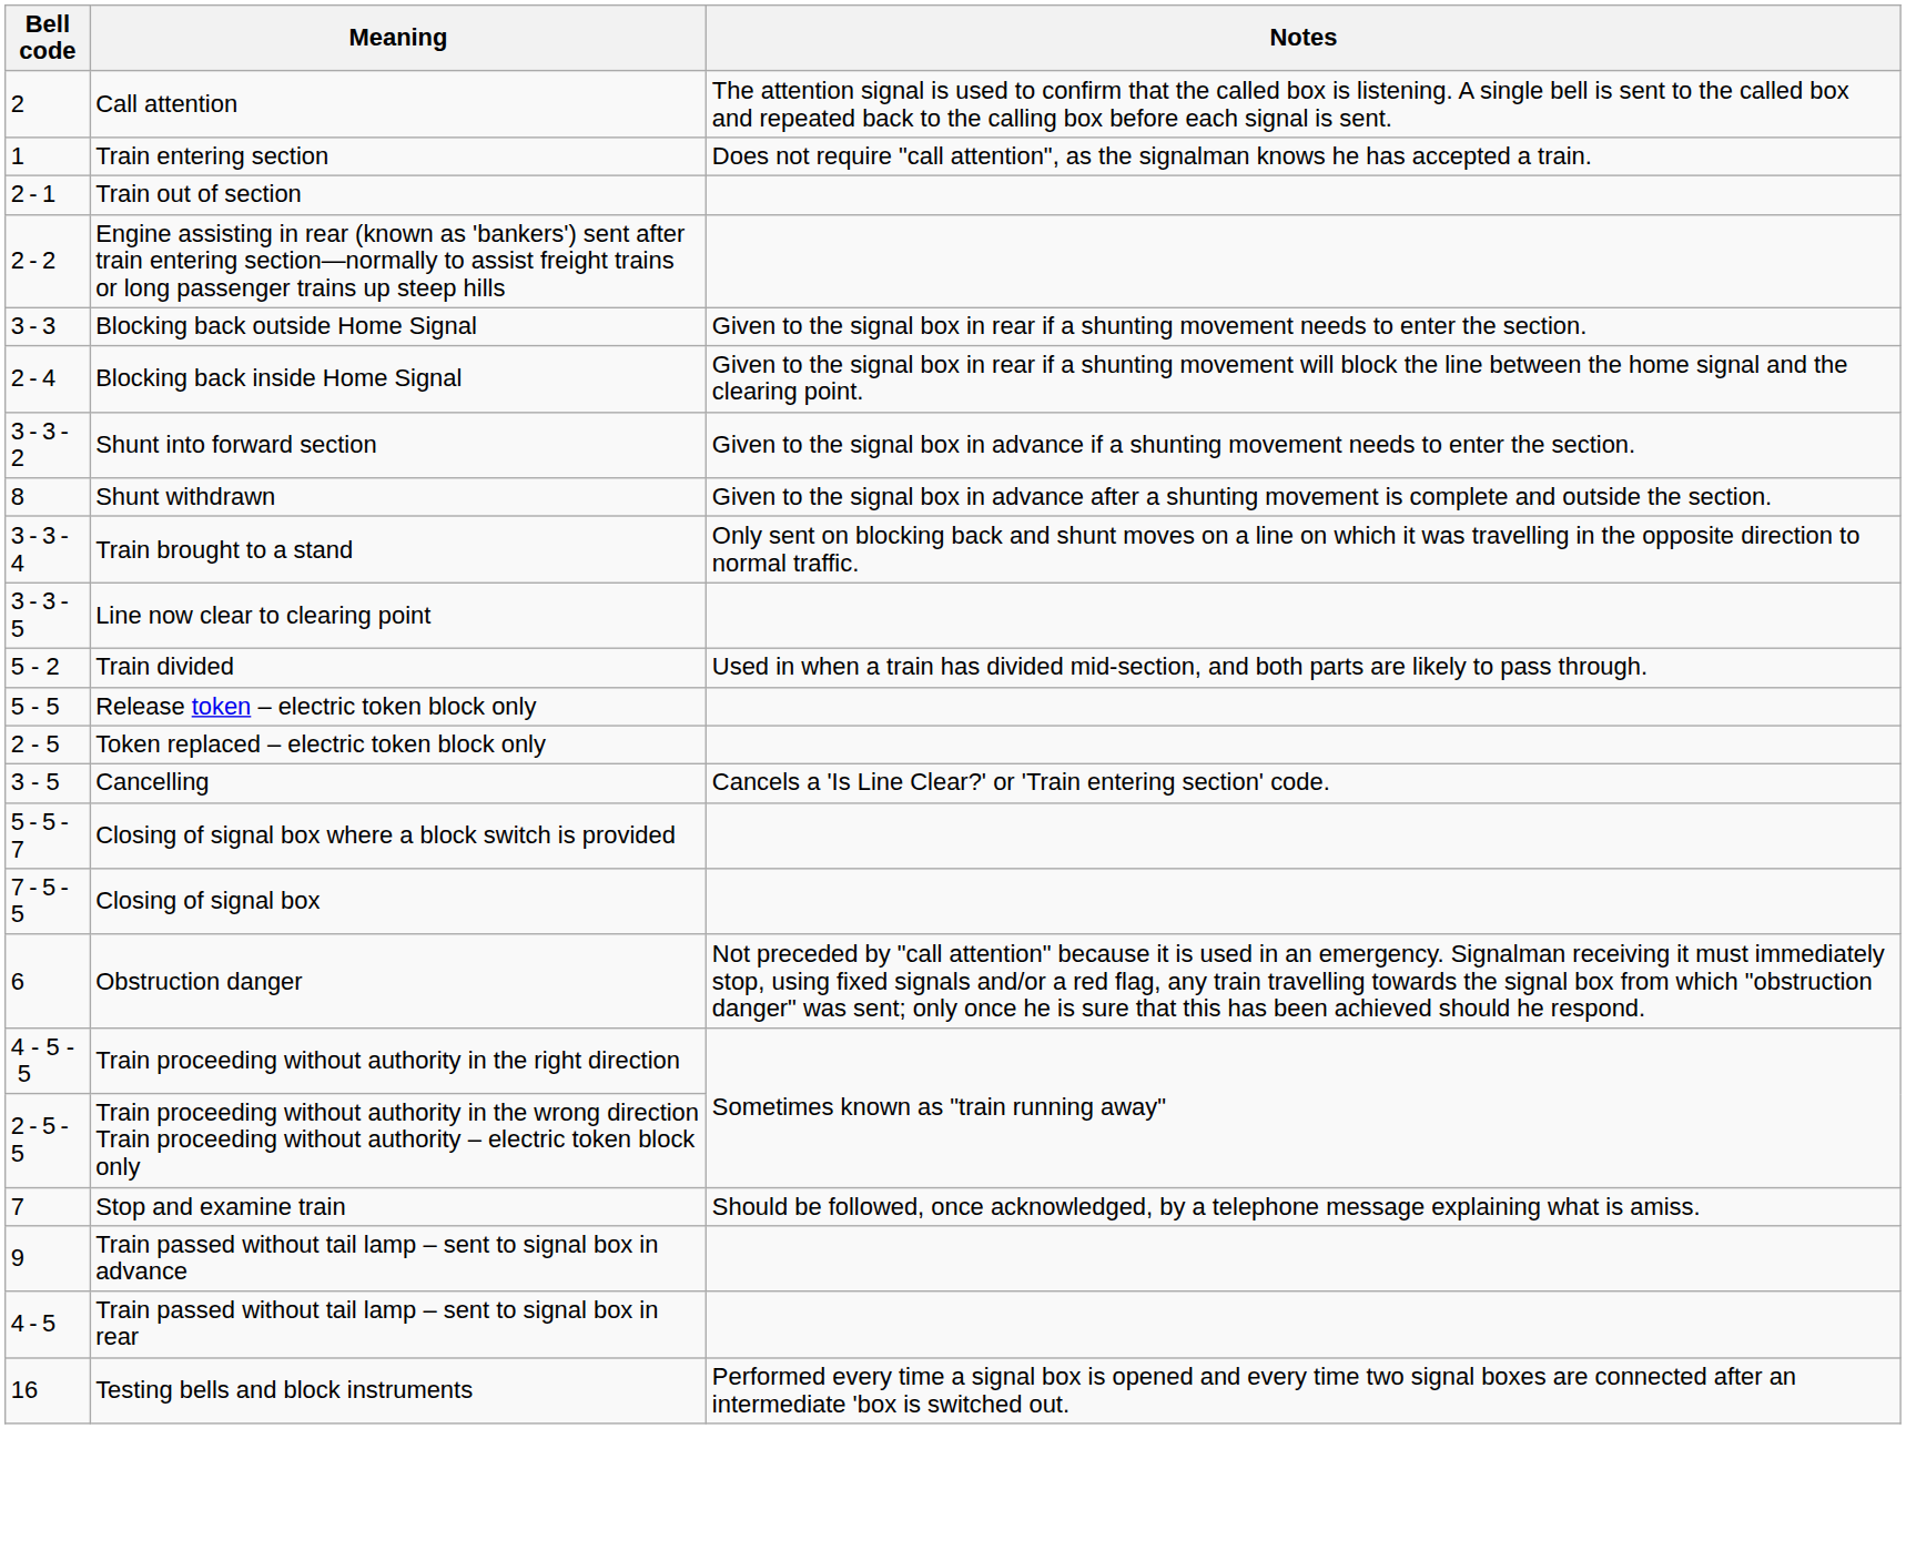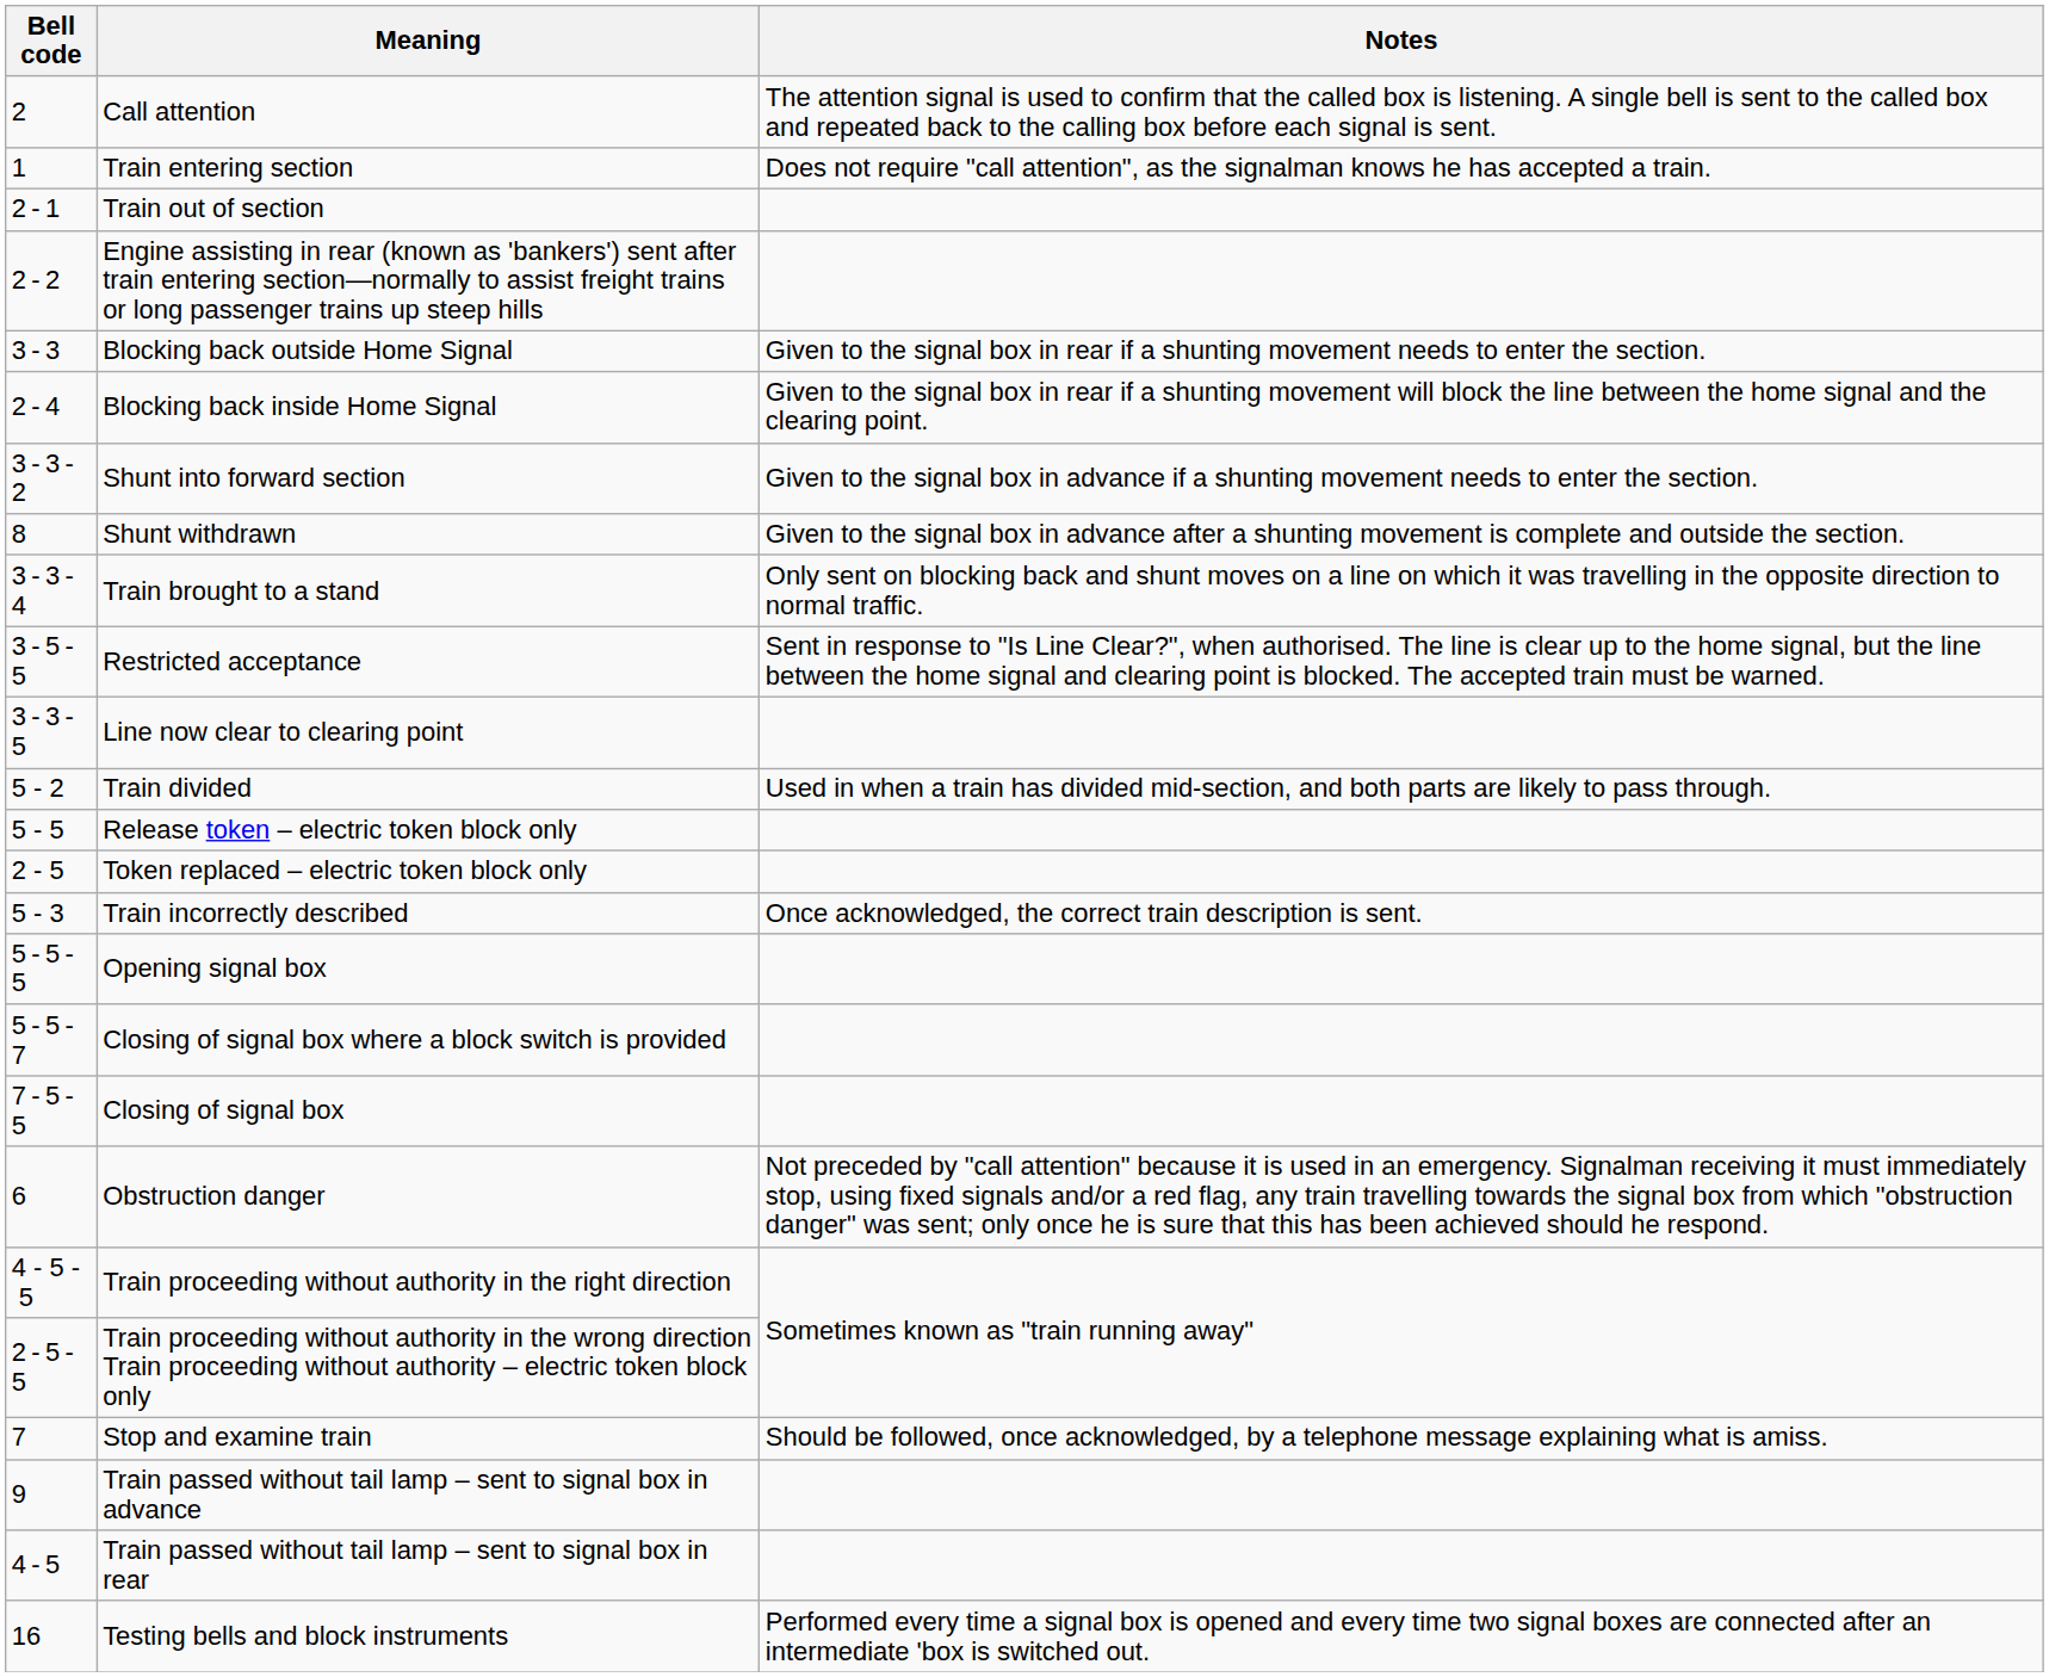+ row: 3 - 5 - 5 | Restricted acceptance | Sent in response to "Is Line Clear?", when authorised. The line is clear up to the home signal, but the line between the home signal and clearing point is blocked. The accepted train must be warned.
- row: 3 - 5 | Cancelling | Cancels a 'Is Line Clear?' or 'Train entering section' code.
+ row: 5 - 3 | Train incorrectly described | Once acknowledged, the correct train description is sent.
+ row: 5 - 5 - 5 | Opening signal box
